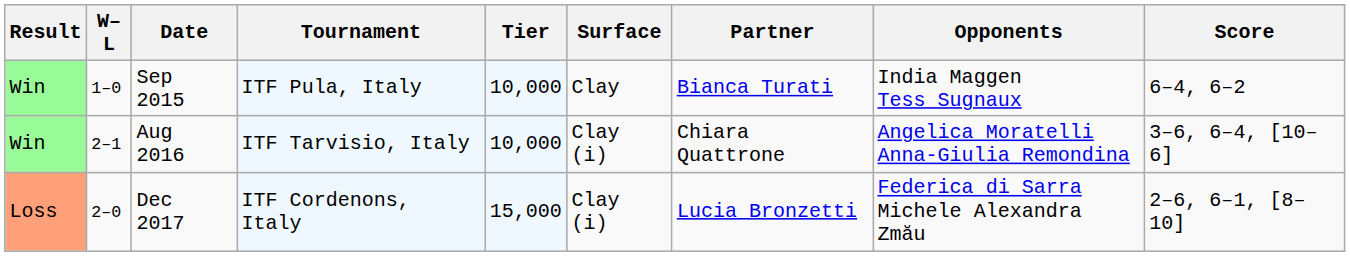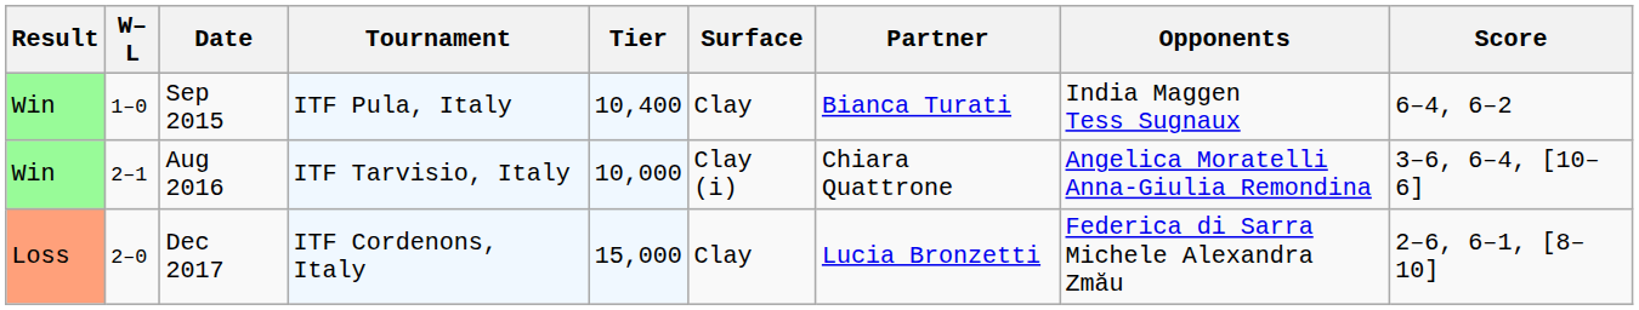Sep 2015 | Tier: 10,000 -> 10,400
Dec 2017 | Surface: Clay (i) -> Clay
